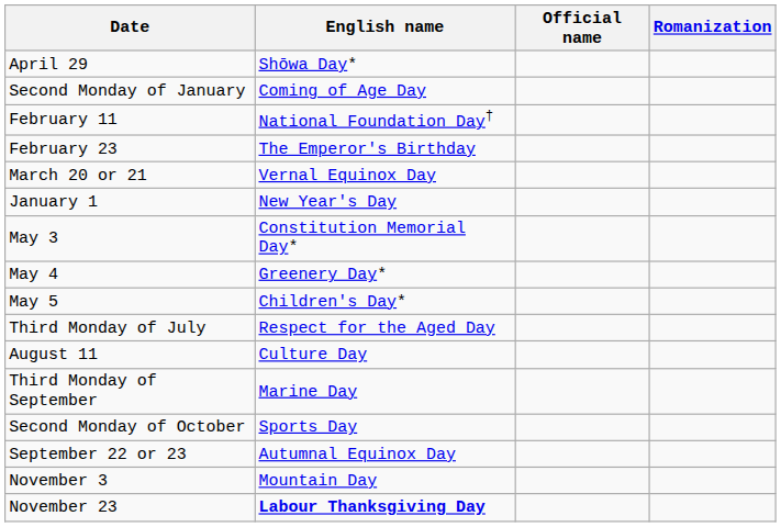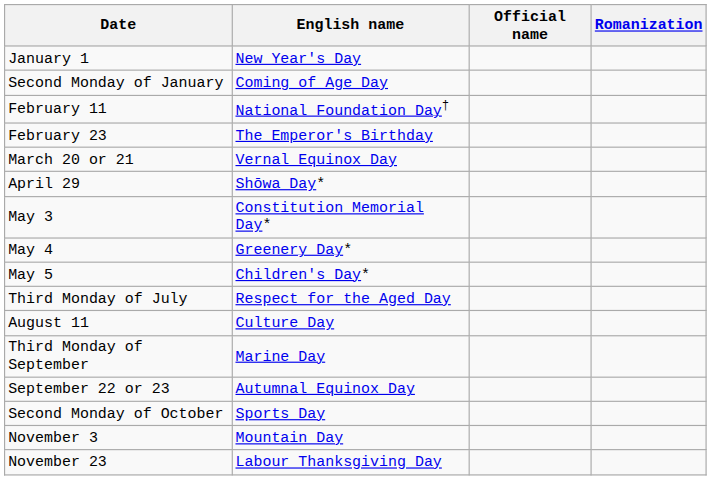rows swapped: January 1 <-> April 29
rows swapped: September 22 or 23 <-> Second Monday of October
November 23 | English name: bold -> normal
